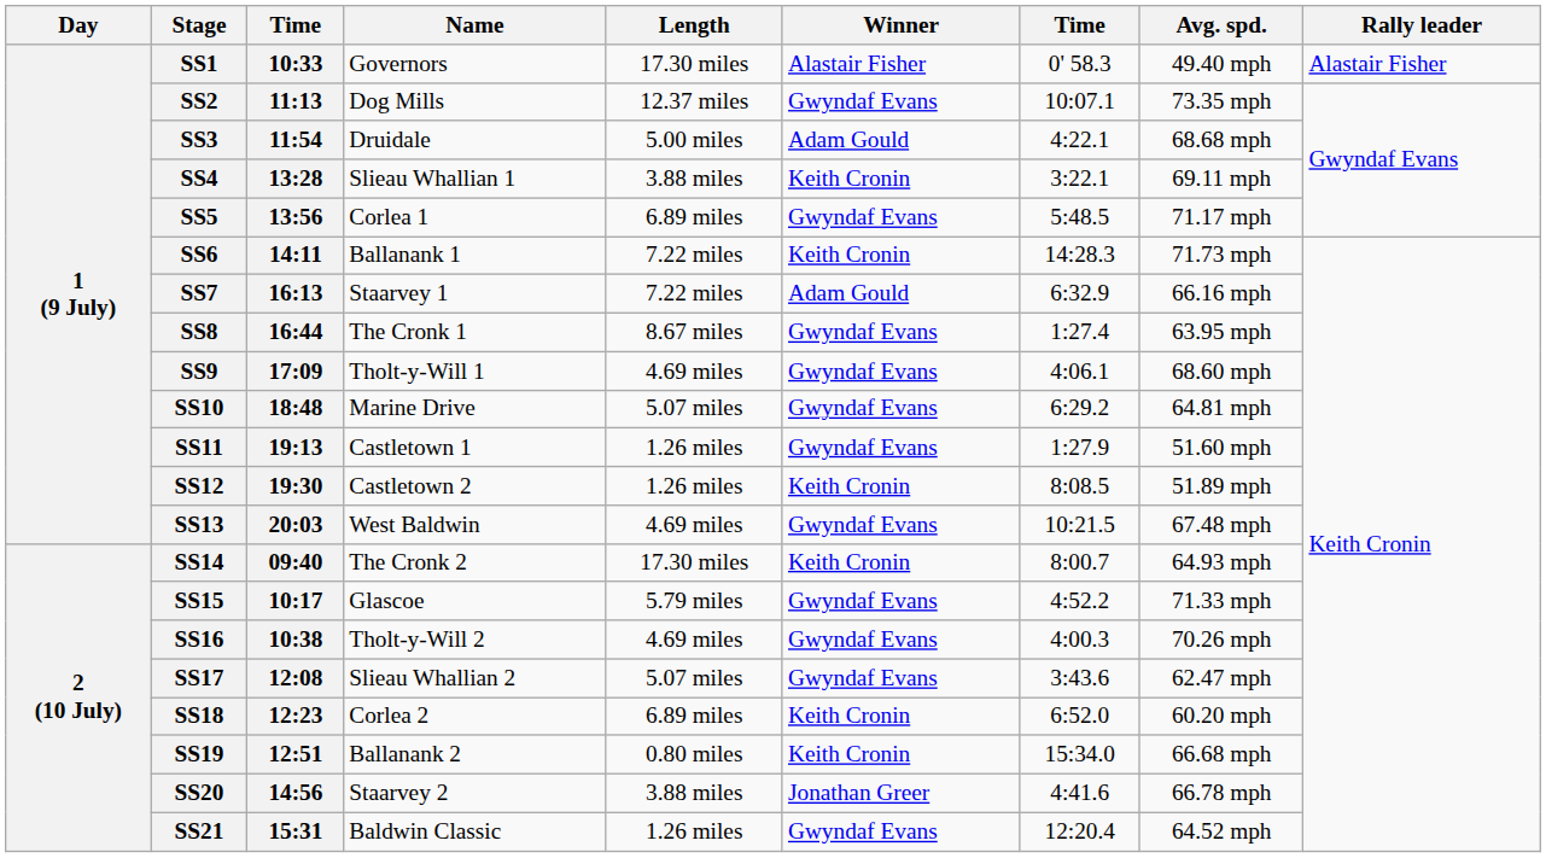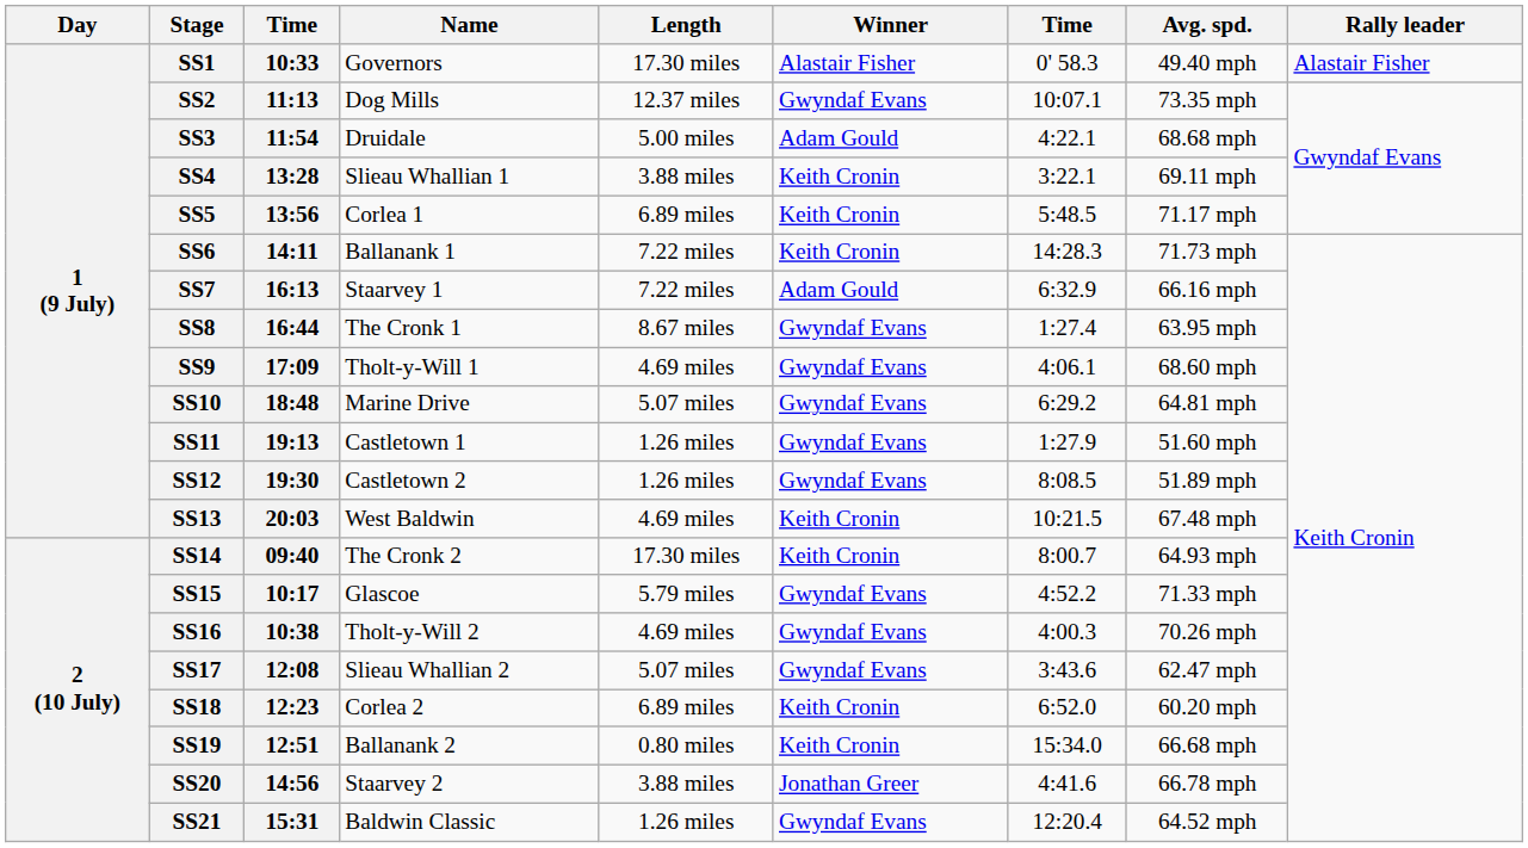SS5 | Winner: Gwyndaf Evans -> Keith Cronin
SS12 | Winner: Keith Cronin -> Gwyndaf Evans
SS13 | Winner: Gwyndaf Evans -> Keith Cronin
